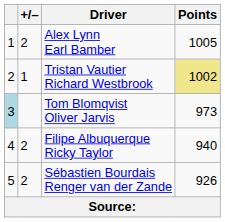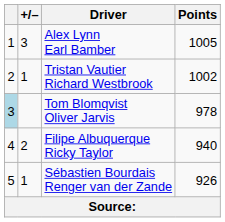Alex Lynn Earl Bamber | +/–: 2 -> 3
Tristan Vautier Richard Westbrook | Points: khaki background -> no background
Tom Blomqvist Oliver Jarvis | Points: 973 -> 978
Sébastien Bourdais Renger van der Zande | +/–: 2 -> 1
